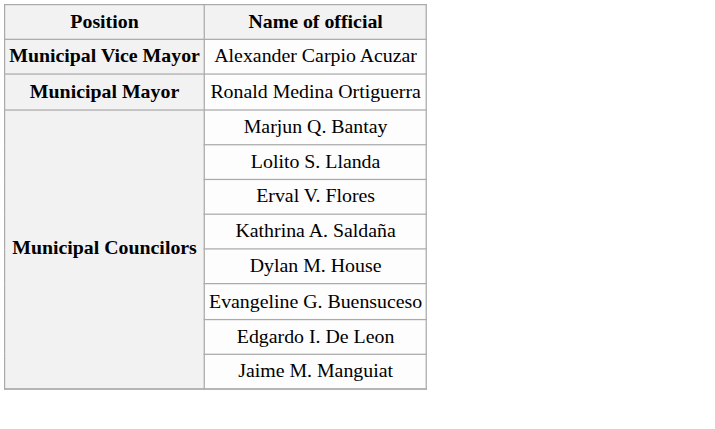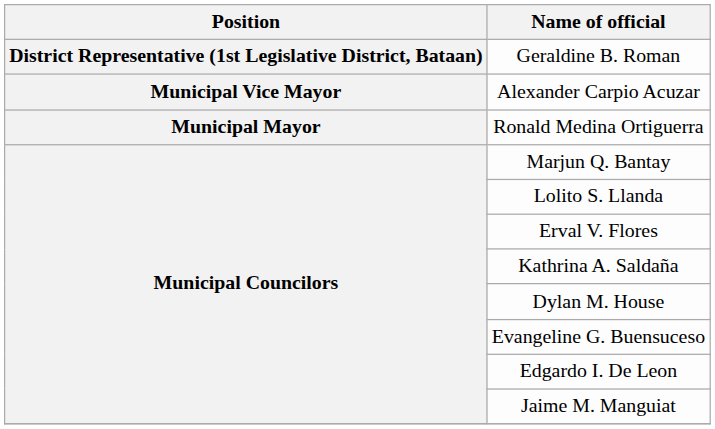+ row: District Representative (1st Legislative District, Bataan) | Geraldine B. Roman
